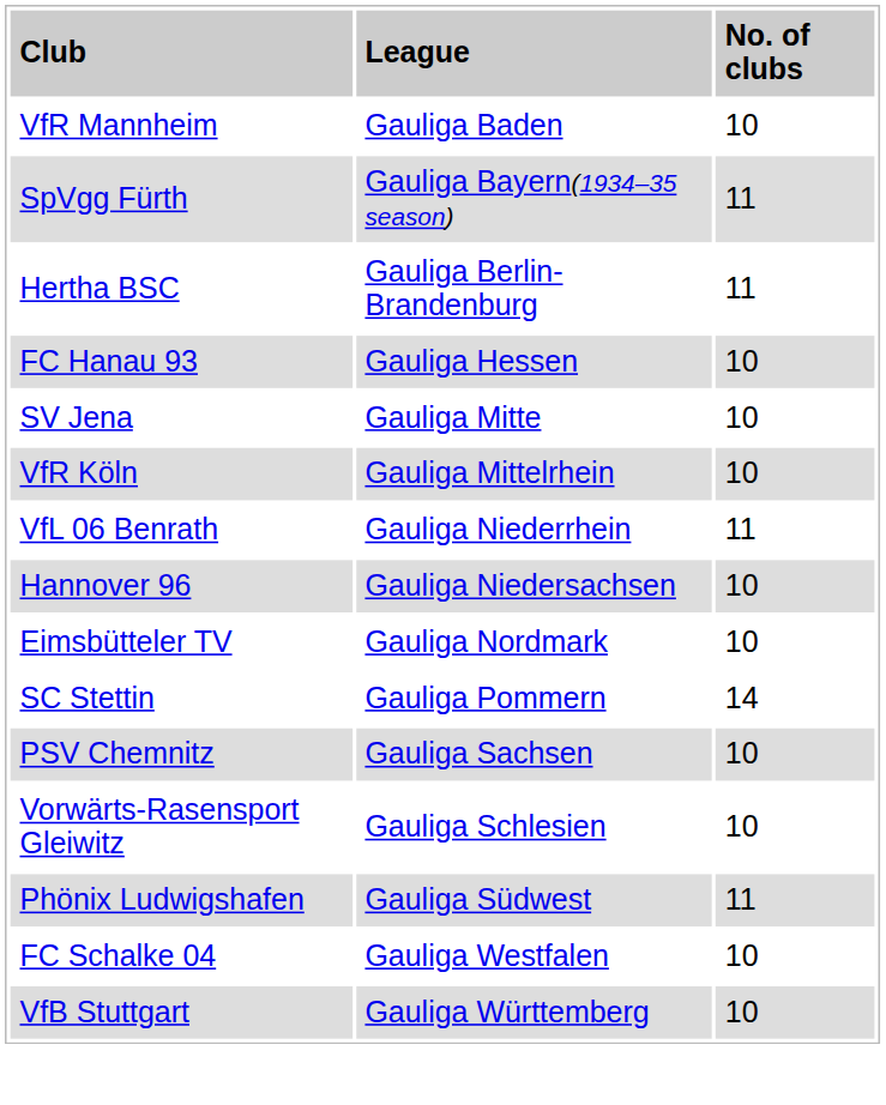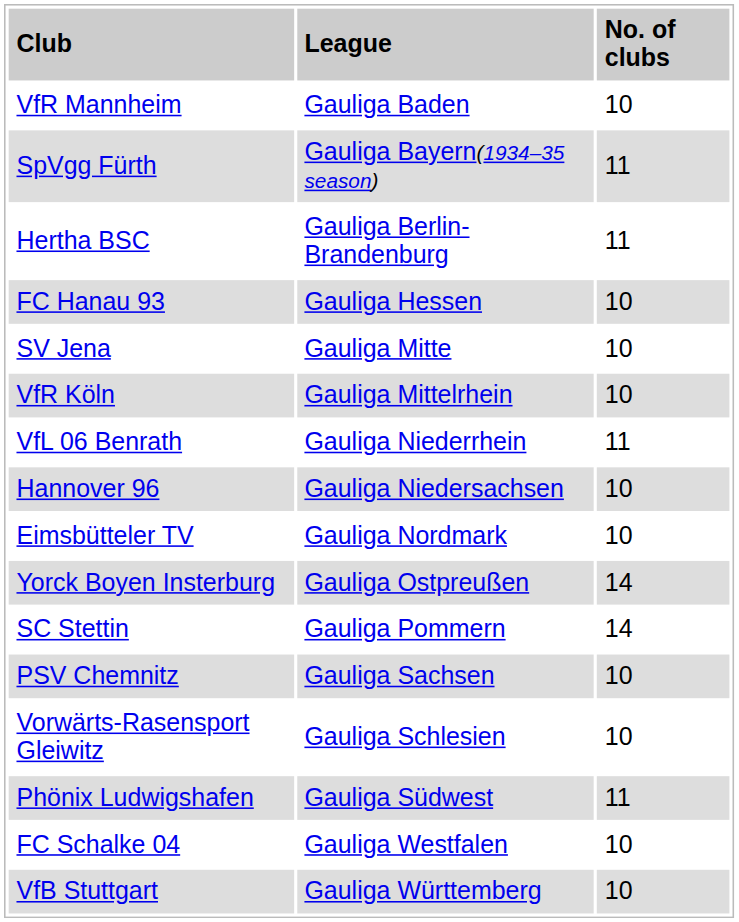+ row: Yorck Boyen Insterburg | Gauliga Ostpreußen | 14
